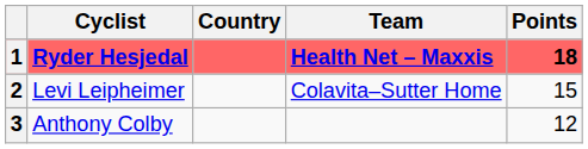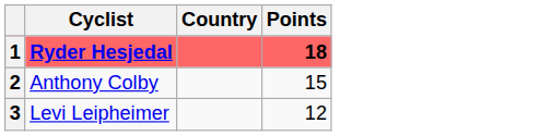- column: Team | Health Net – Maxxis | Colavita–Sutter Home
2 | Cyclist: Levi Leipheimer -> Anthony Colby
3 | Cyclist: Anthony Colby -> Levi Leipheimer
